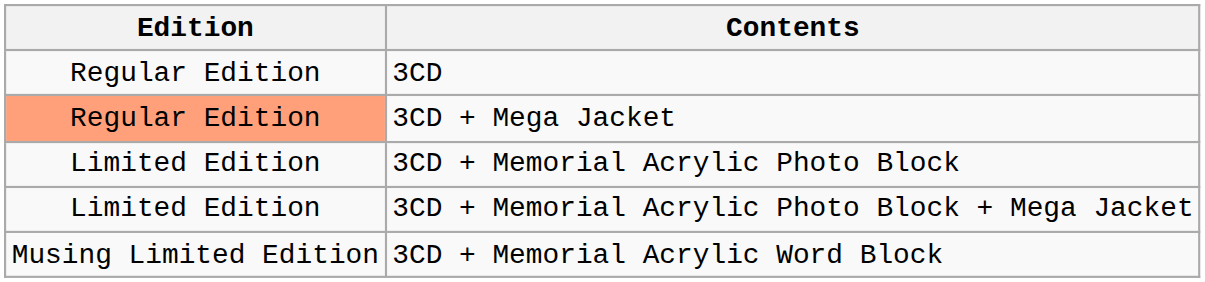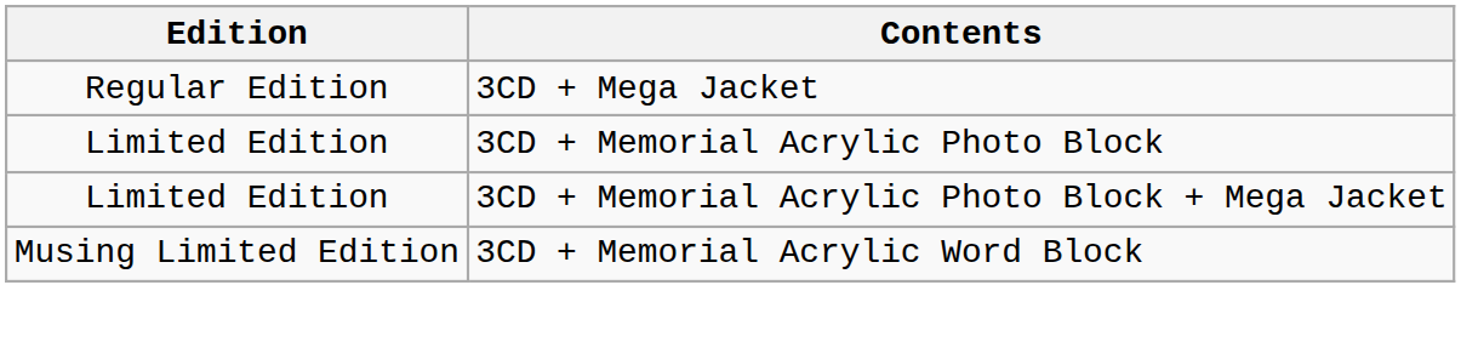- row: Regular Edition | 3CD
3CD + Mega Jacket | Edition: lightsalmon background -> no background
